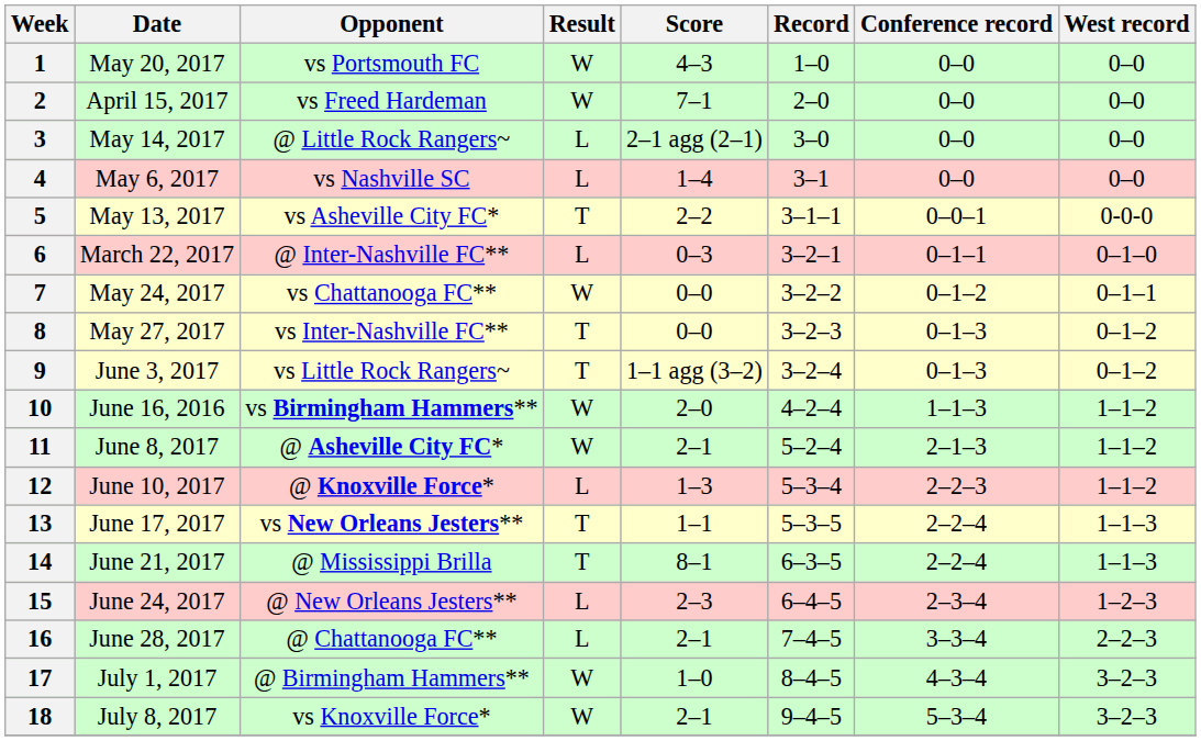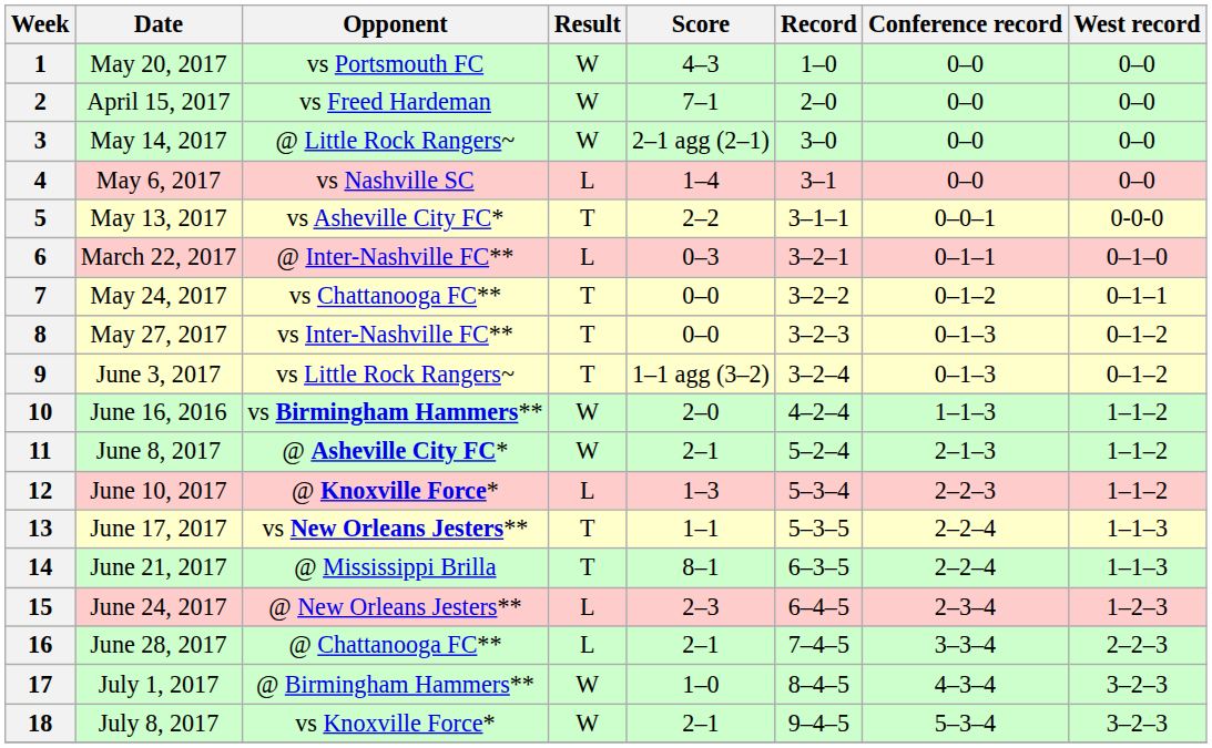3 | Result: L -> W
7 | Result: W -> T
